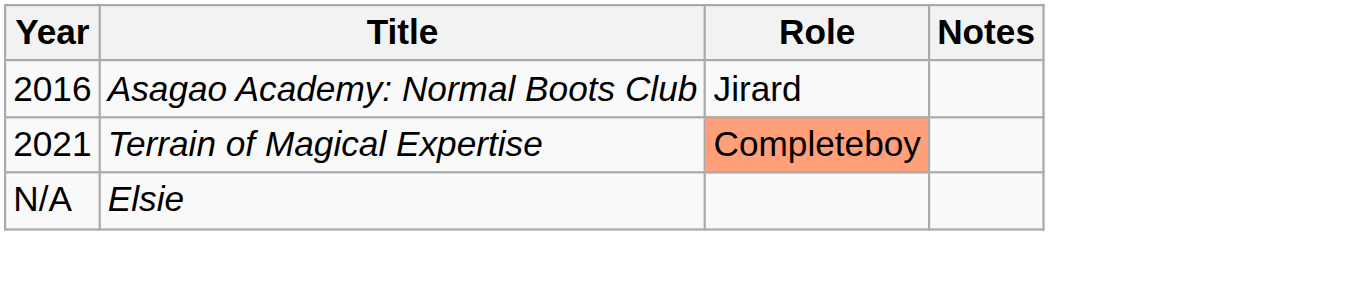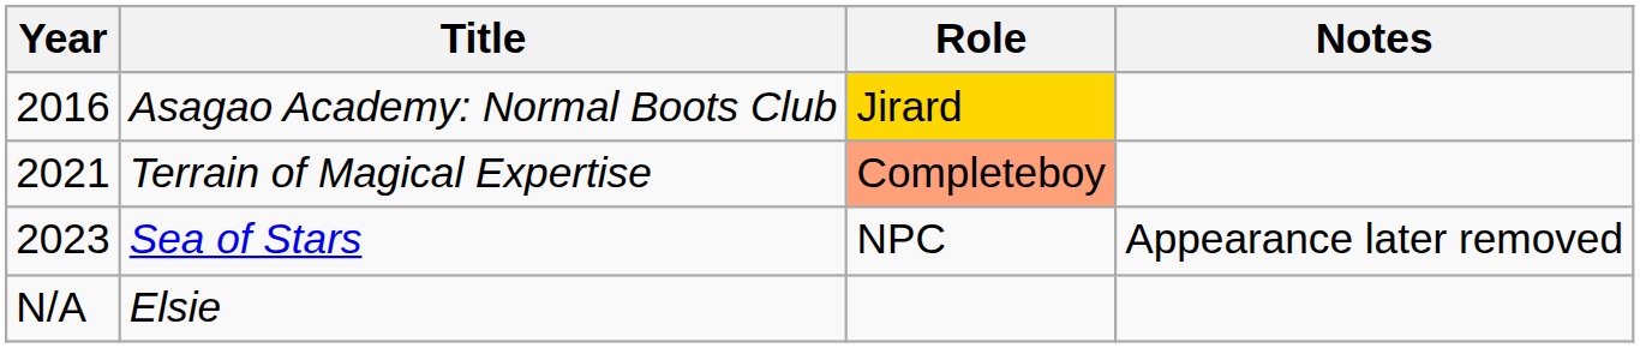Asagao Academy: Normal Boots Club | Role: no background -> gold background
+ row: 2023 | Sea of Stars | NPC | Appearance later removed
